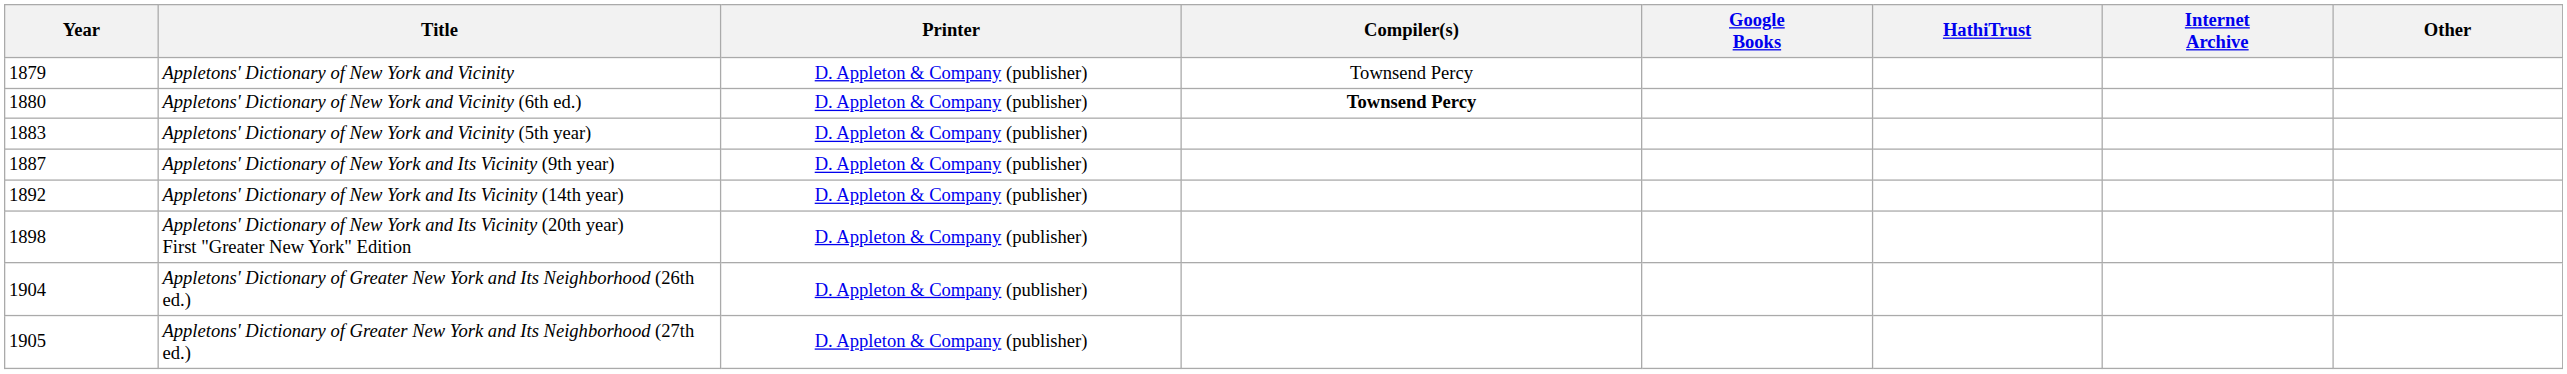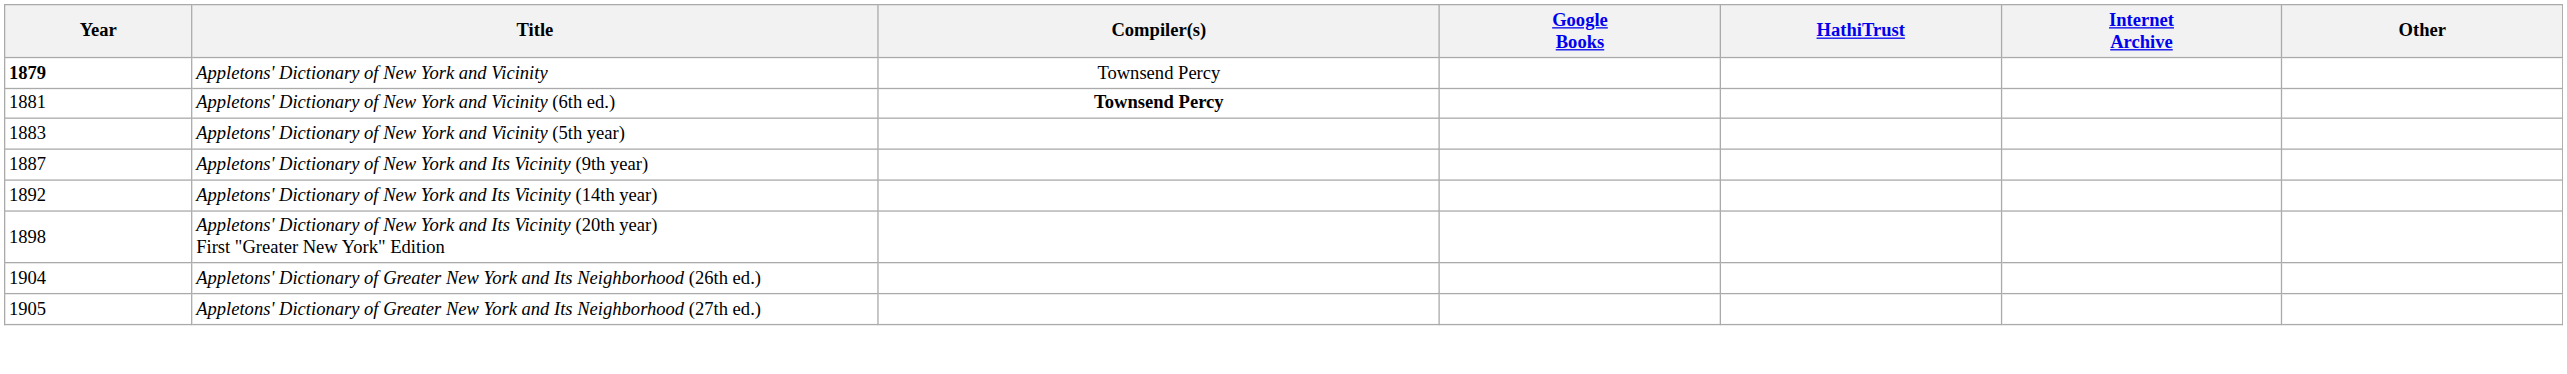- column: Printer | D. Appleton & Company (publisher) | D. Appleton & Company (publisher) | D. Appleton & Company (publisher) | D. Appleton & Company (publisher) | D. Appleton & Company (publisher) | D. Appleton & Company (publisher) | D. Appleton & Company (publisher) | D. Appleton & Company (publisher)
Appletons' Dictionary of New York and Vicinity | Year: normal -> bold
Appletons' Dictionary of New York and Vicinity (6th ed.) | Year: 1880 -> 1881
